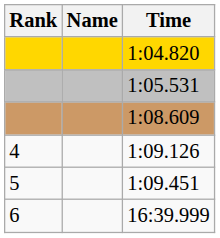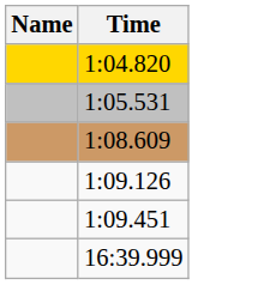- column: Rank | 4 | 5 | 6
